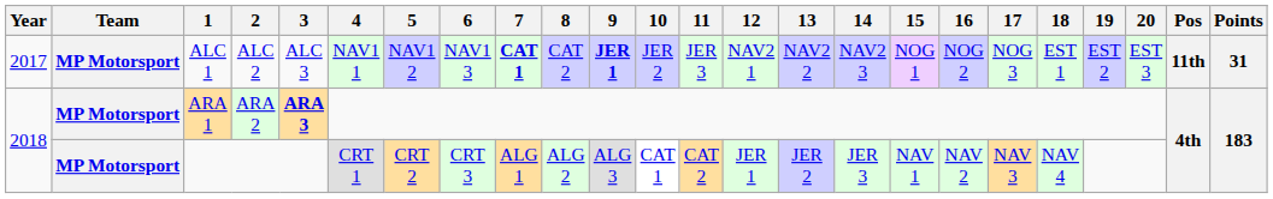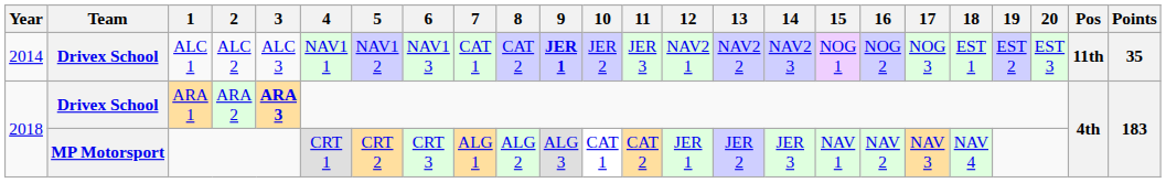ALC 1 | Year: 2017 -> 2014
ALC 1 | Team: MP Motorsport -> Drivex School
ALC 1 | 7: bold -> normal
ALC 1 | Points: 31 -> 35
ARA 1 | Team: MP Motorsport -> Drivex School
